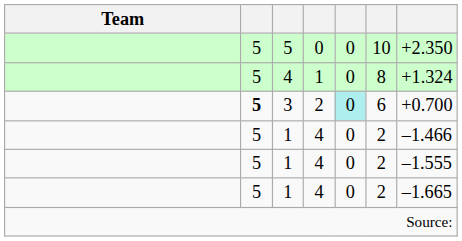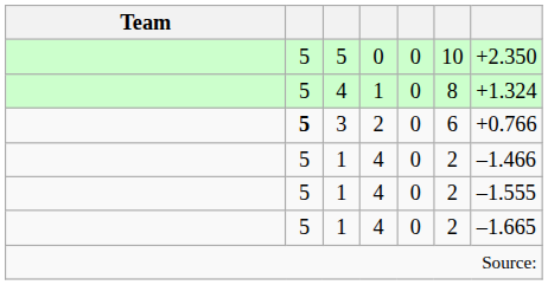3 | column 5: paleturquoise background -> no background
3 | column 7: +0.700 -> +0.766
